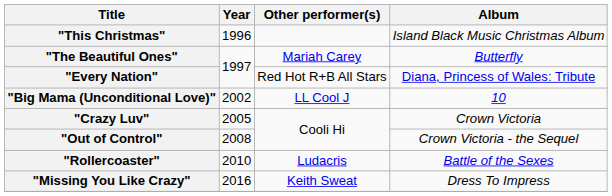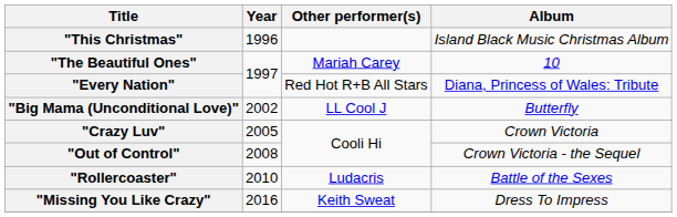"The Beautiful Ones" | Album: Butterfly -> 10
"Big Mama (Unconditional Love)" | Album: 10 -> Butterfly
